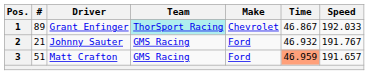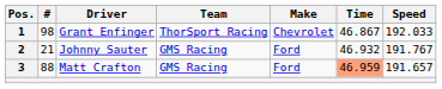1 | #: 89 -> 98
1 | Team: paleturquoise background -> no background
3 | #: 51 -> 88
